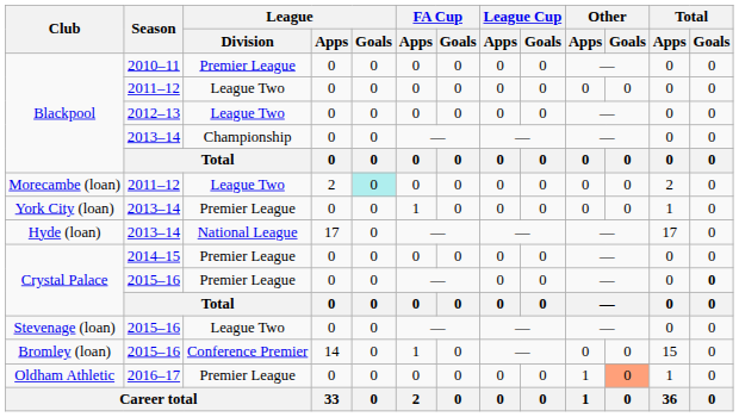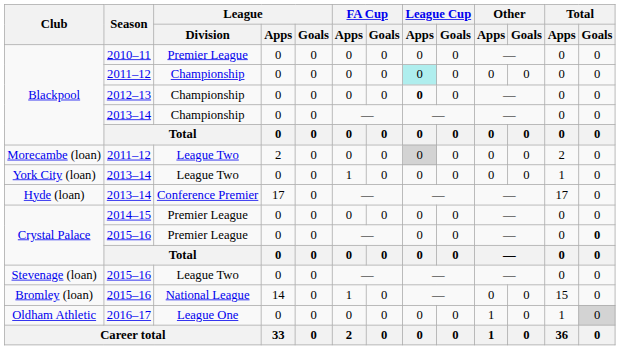Blackpool / 2011–12 | League / Division: League Two -> Championship
Blackpool / 2011–12 | League Cup / Apps: no background -> paleturquoise background
Blackpool / 2012–13 | League / Division: League Two -> Championship
Blackpool / 2012–13 | League Cup / Apps: normal -> bold
Morecambe (loan) | League / Goals: paleturquoise background -> no background
Morecambe (loan) | League Cup / Apps: no background -> lightgrey background
York City (loan) | League / Division: Premier League -> League Two
Hyde (loan) | League / Division: National League -> Conference Premier
Bromley (loan) | League / Division: Conference Premier -> National League
Oldham Athletic | League / Division: Premier League -> League One
Oldham Athletic | Other / Goals: lightsalmon background -> no background
Oldham Athletic | Total / Goals: no background -> lightgrey background
